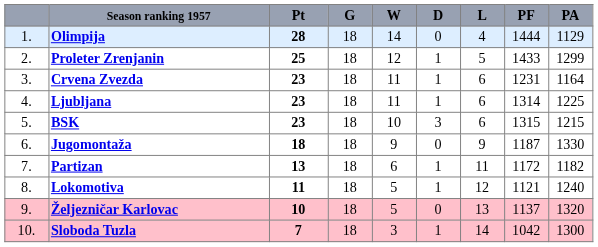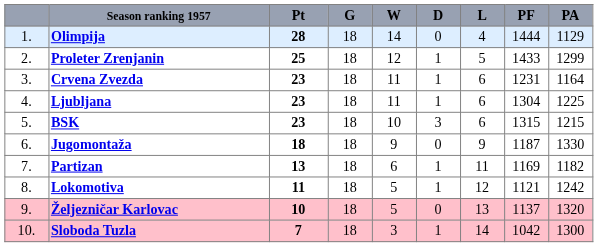Ljubljana | PF: 1314 -> 1304
Partizan | PF: 1172 -> 1169
Lokomotiva | PA: 1240 -> 1242
